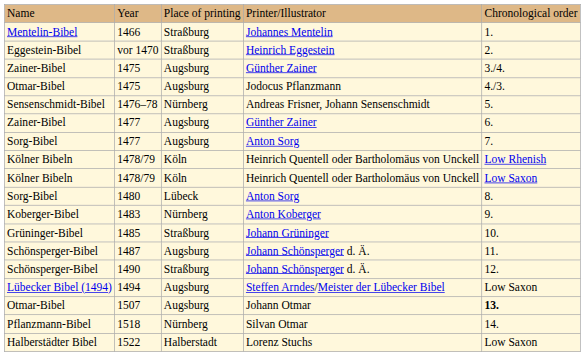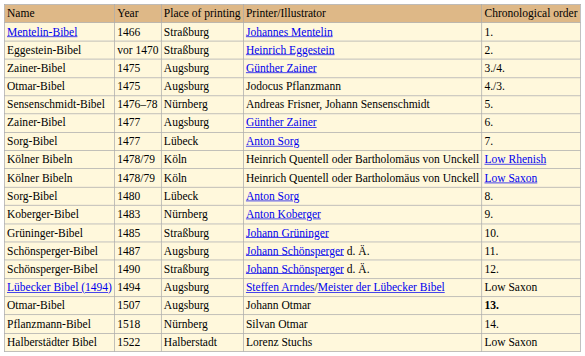1477 / Anton Sorg | column 3: Augsburg -> Lübeck
